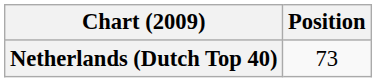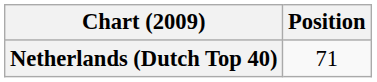Netherlands (Dutch Top 40) | Position: 73 -> 71
